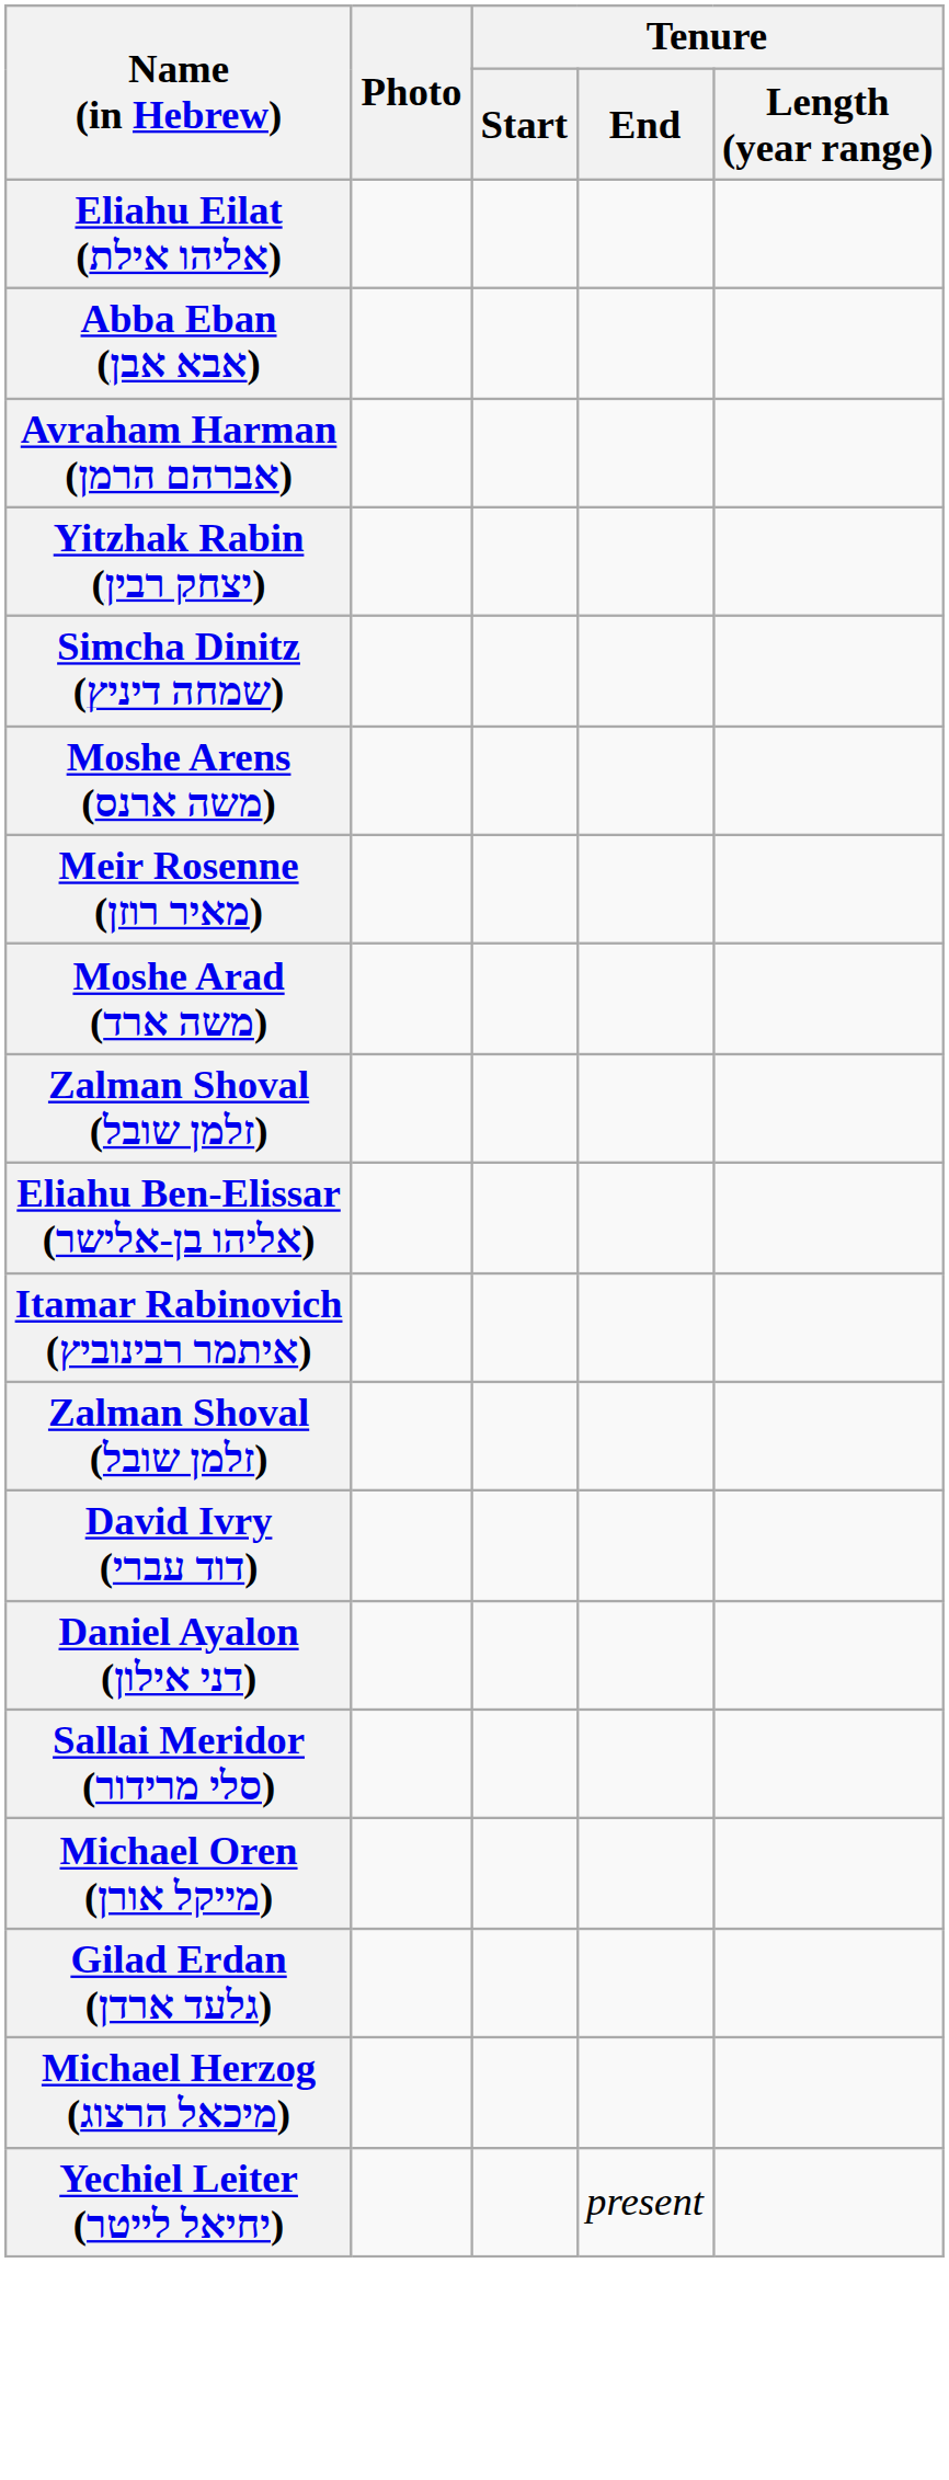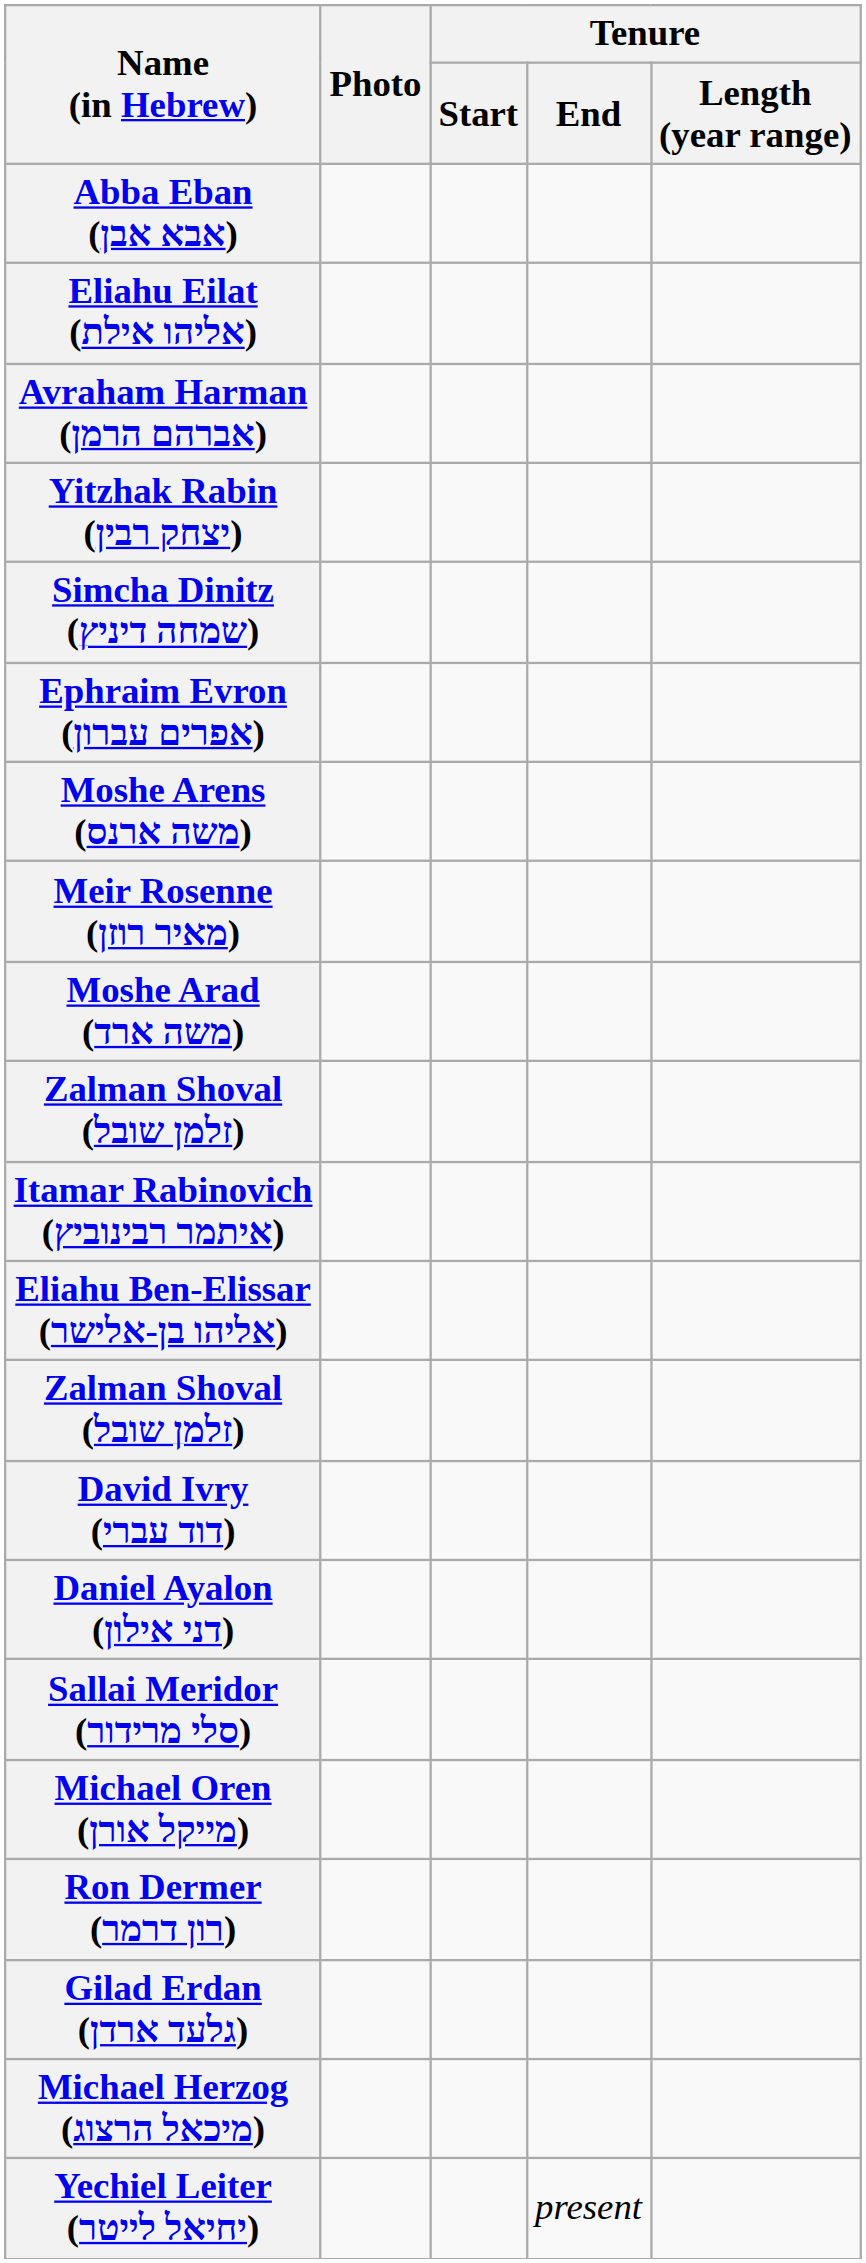rows swapped: Eliahu Eilat (אליהו אילת) <-> Abba Eban (אבא אבן)
+ row: Ephraim Evron (אפרים עברון)
rows swapped: Itamar Rabinovich (איתמר רבינוביץ) <-> Eliahu Ben-Elissar (אליהו בן-אלישר)
+ row: Ron Dermer (רון דרמר)
